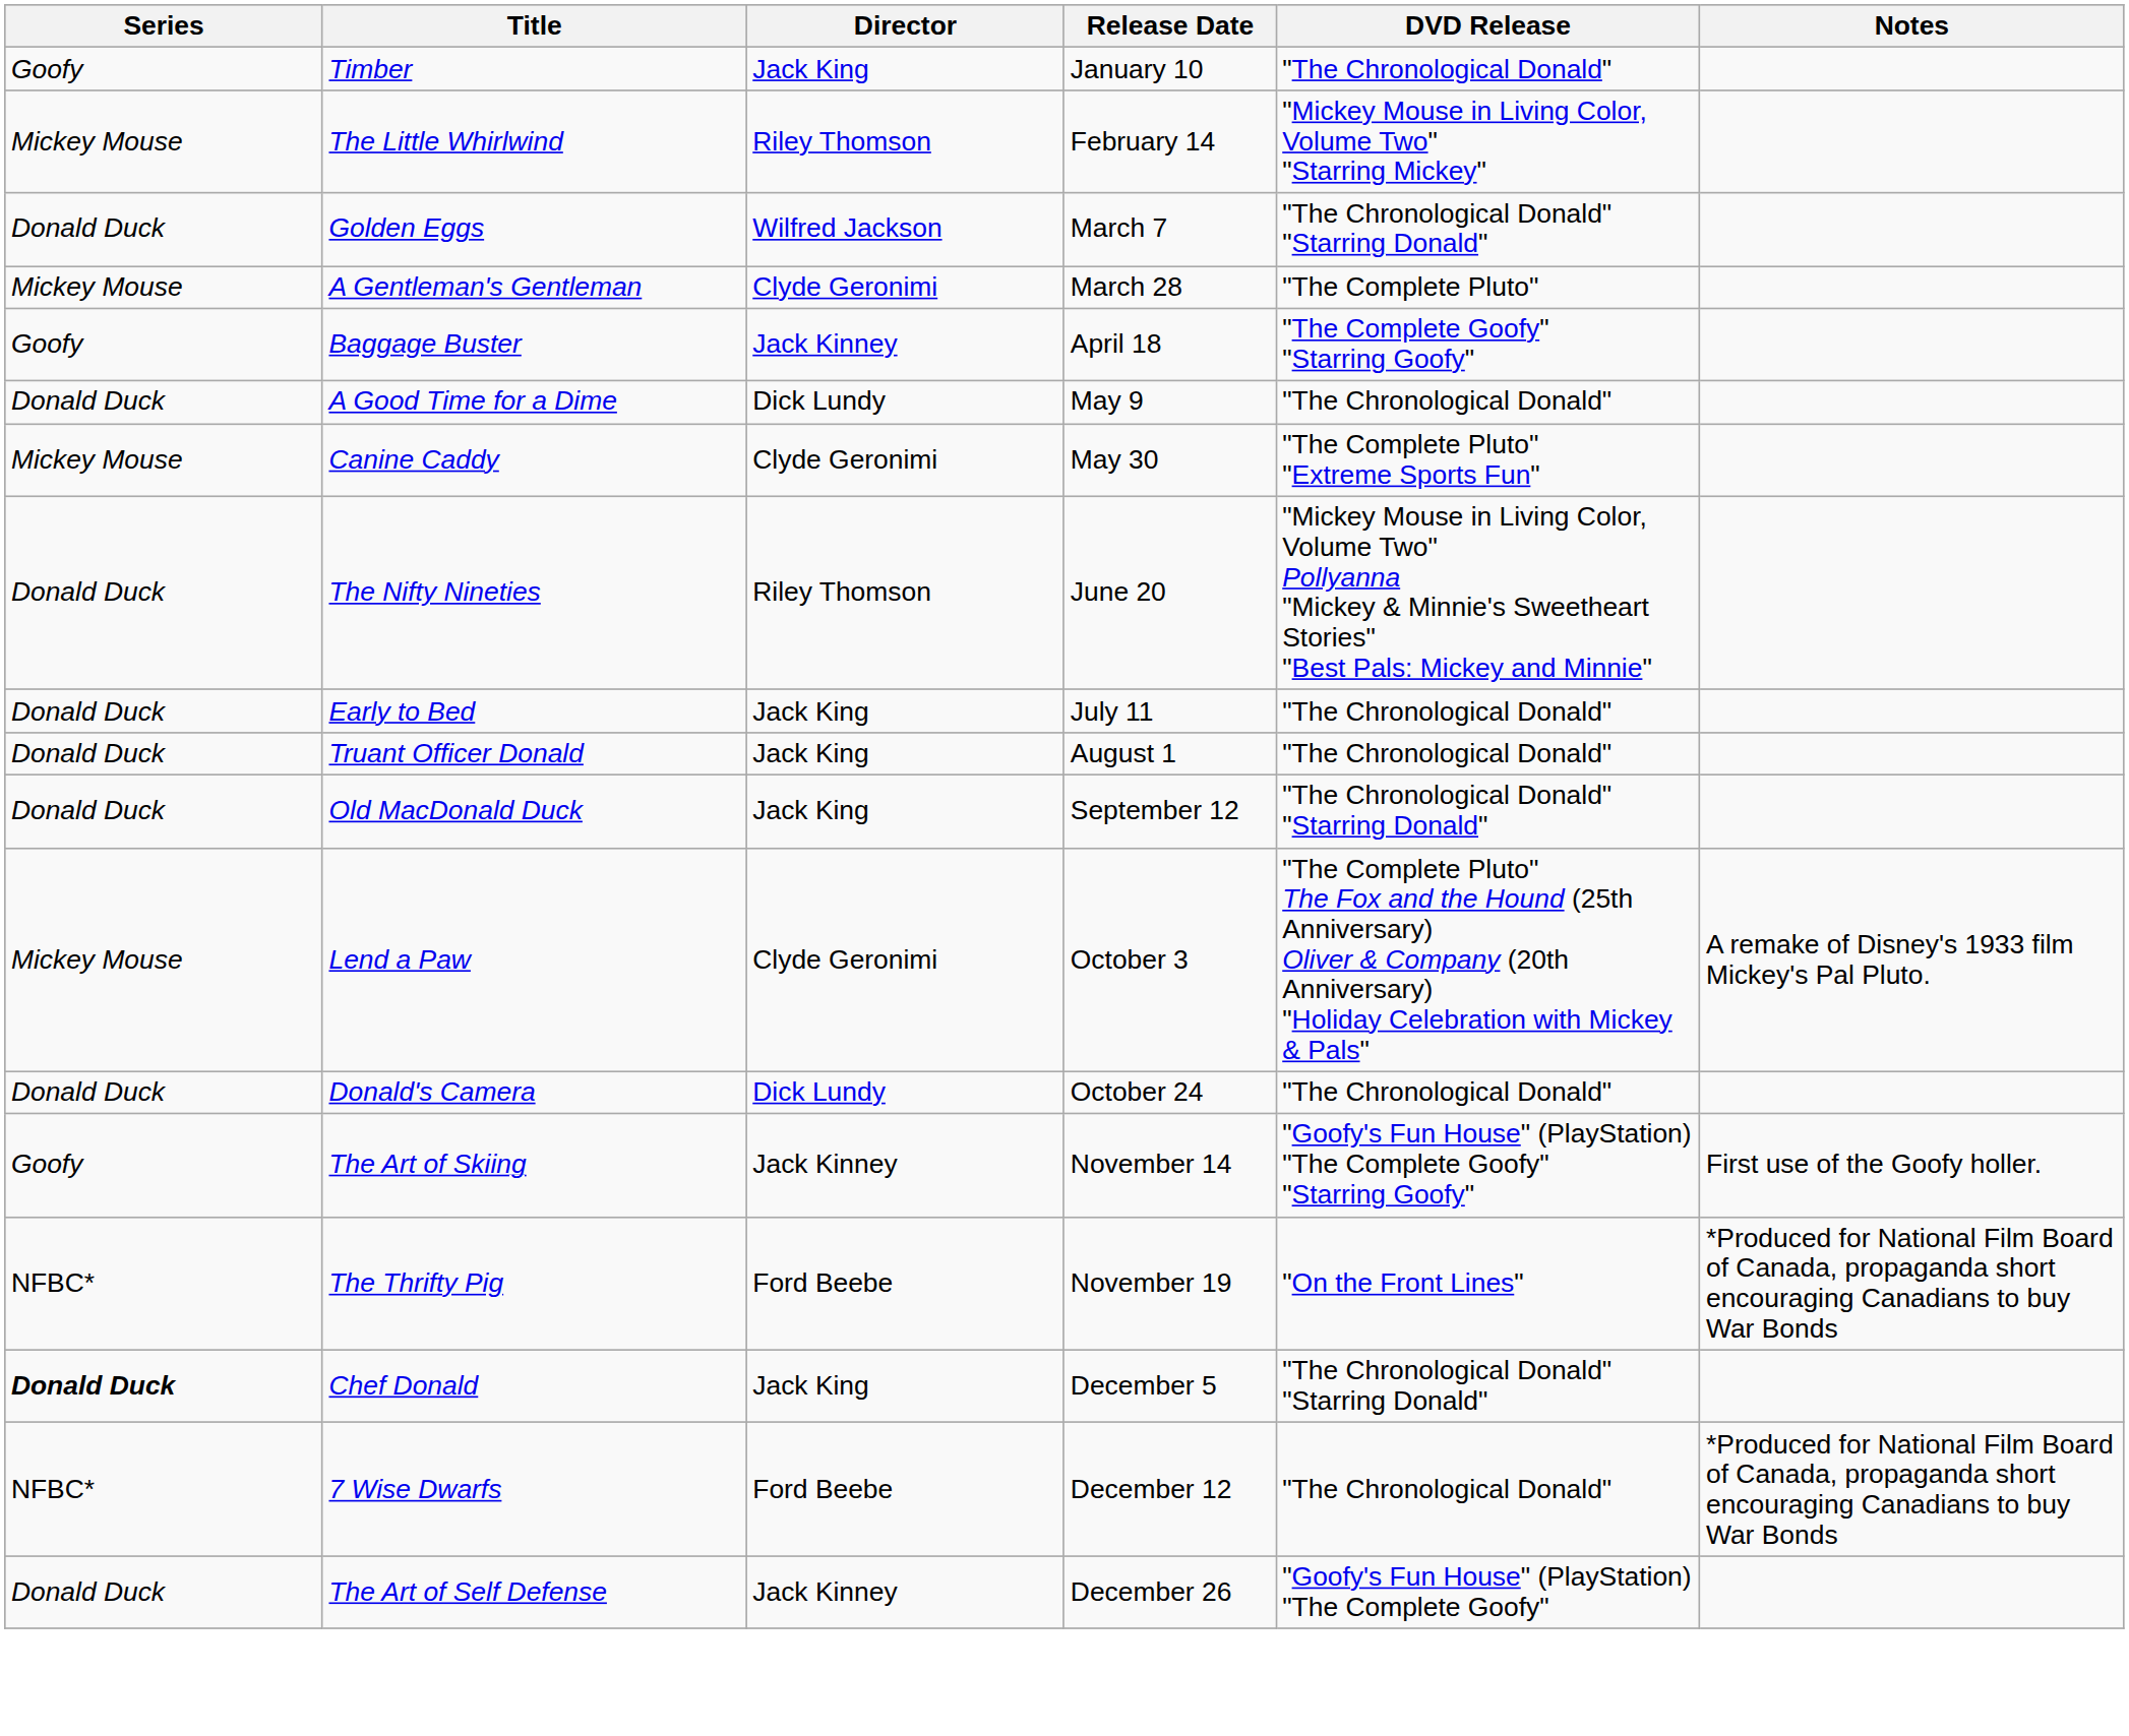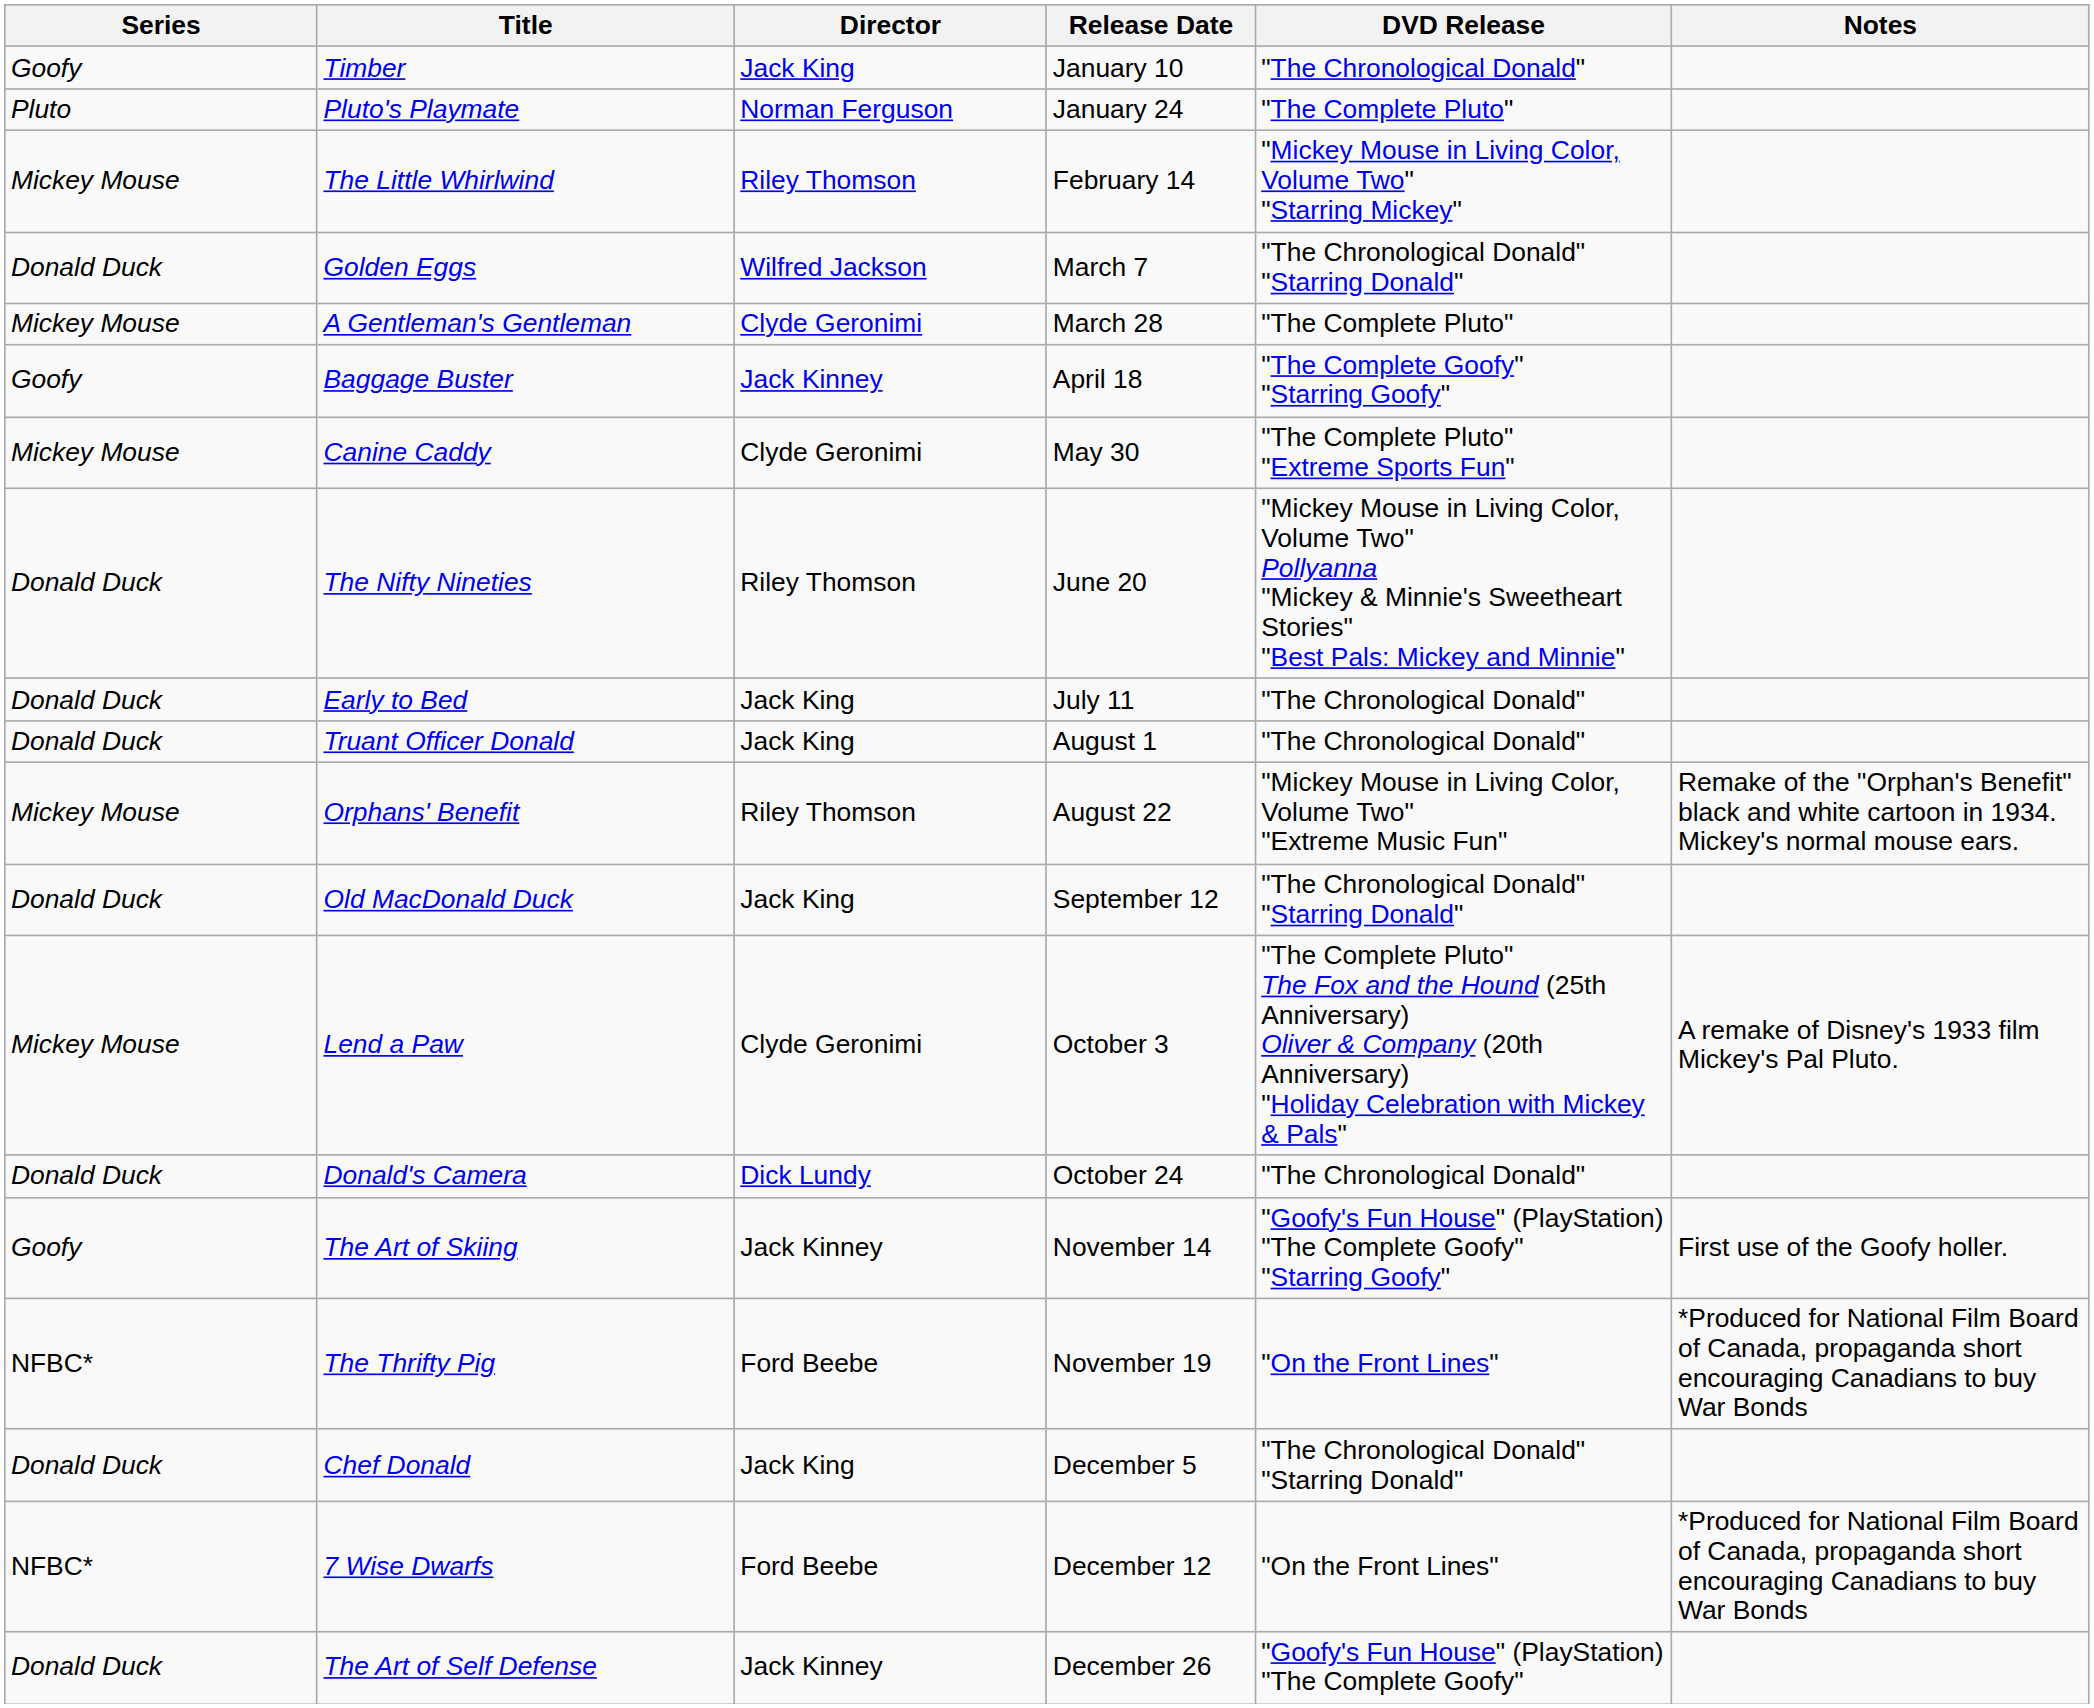+ row: Pluto | Pluto's Playmate | Norman Ferguson | January 24 | "The Complete Pluto"
- row: Donald Duck | A Good Time for a Dime | Dick Lundy | May 9 | "The Chronological Donald"
+ row: Mickey Mouse | Orphans' Benefit | Riley Thomson | August 22 | "Mickey Mouse in Living Color, Volume Two" "Extreme Music Fun" | Remake of the "Orphan's Benefit" black and white cartoon in 1934. Mickey's normal mouse ears.
Chef Donald | Series: bold -> normal
7 Wise Dwarfs | DVD Release: "The Chronological Donald" -> "On the Front Lines"
